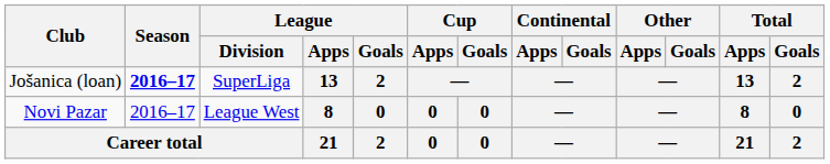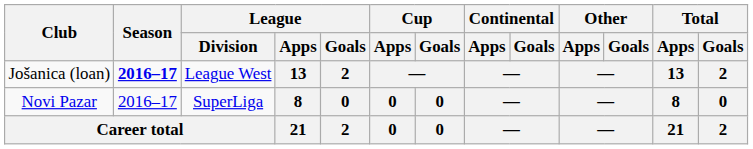Jošanica (loan) | League / Division: SuperLiga -> League West
Novi Pazar | League / Division: League West -> SuperLiga
